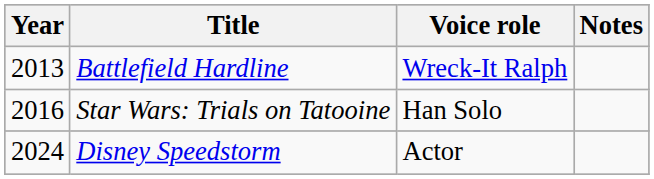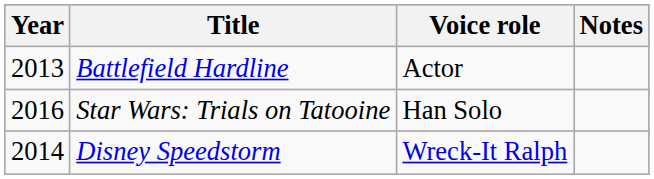Battlefield Hardline | Voice role: Wreck-It Ralph -> Actor
Disney Speedstorm | Year: 2024 -> 2014
Disney Speedstorm | Voice role: Actor -> Wreck-It Ralph
